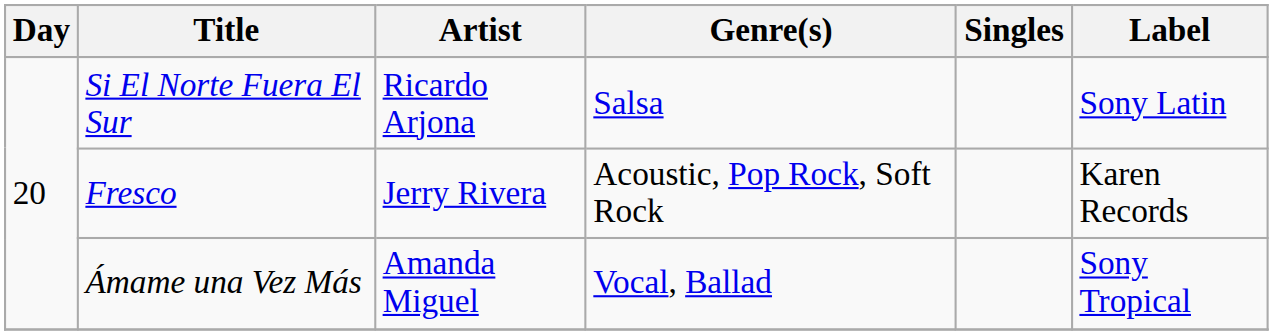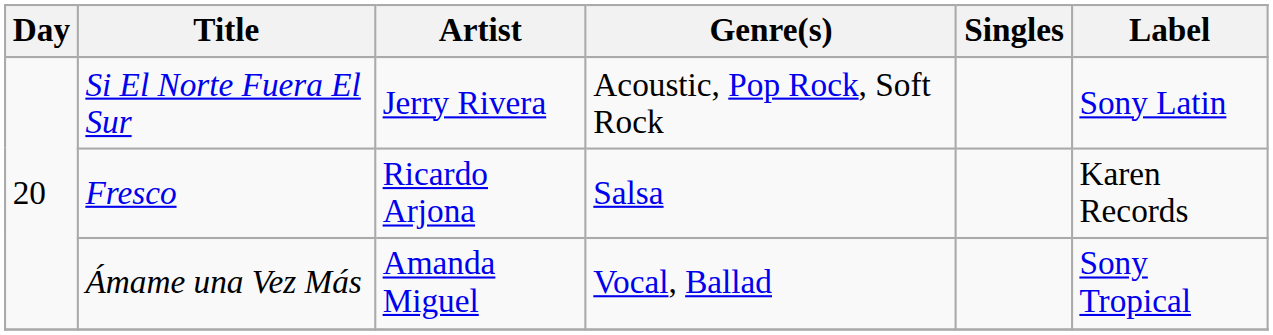Si El Norte Fuera El Sur | Artist: Ricardo Arjona -> Jerry Rivera
Si El Norte Fuera El Sur | Genre(s): Salsa -> Acoustic, Pop Rock, Soft Rock
Fresco | Artist: Jerry Rivera -> Ricardo Arjona
Fresco | Genre(s): Acoustic, Pop Rock, Soft Rock -> Salsa
